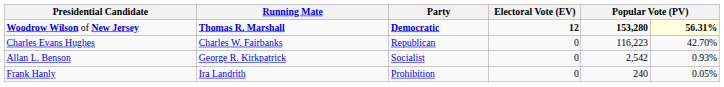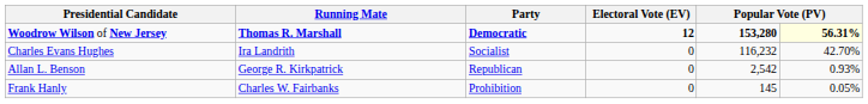Charles Evans Hughes | Running Mate: Charles W. Fairbanks -> Ira Landrith
Charles Evans Hughes | Party: Republican -> Socialist
Charles Evans Hughes | column 5: 116,223 -> 116,232
Allan L. Benson | Party: Socialist -> Republican
Frank Hanly | Running Mate: Ira Landrith -> Charles W. Fairbanks
Frank Hanly | column 5: 240 -> 145
